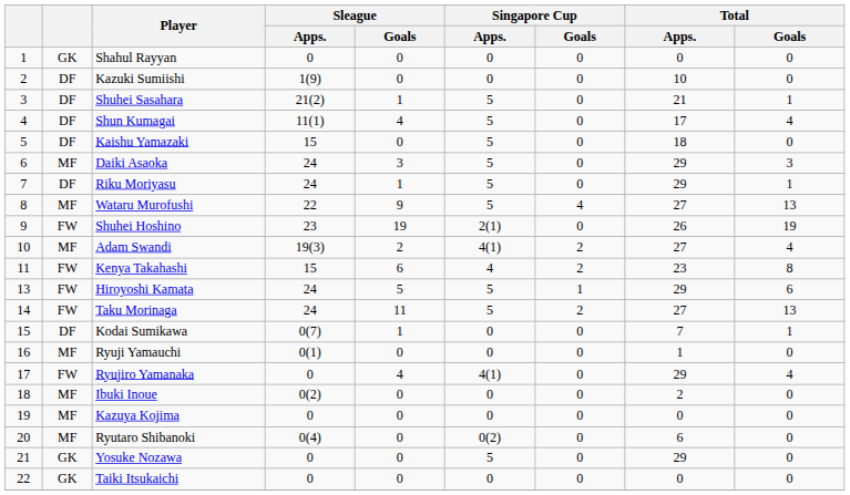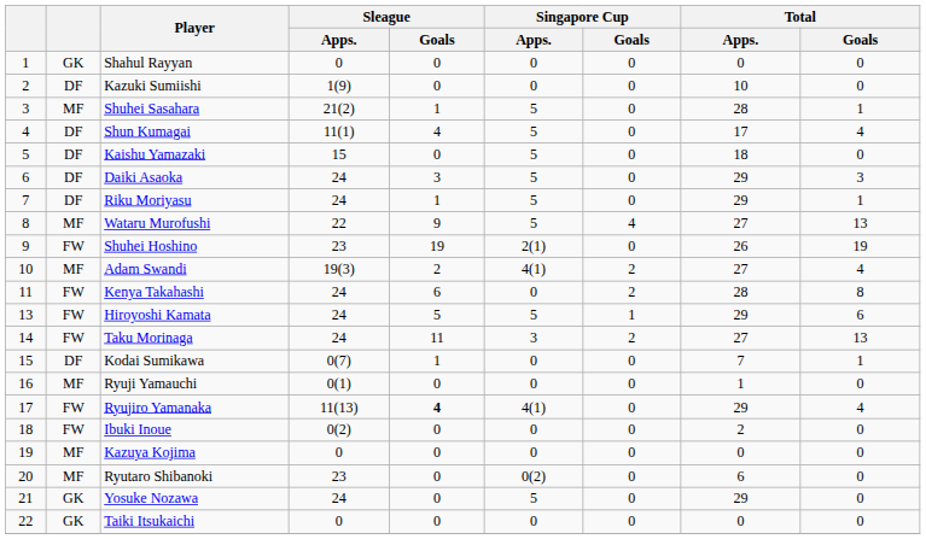Shuhei Sasahara | column 2: DF -> MF
Shuhei Sasahara | Total / Apps.: 21 -> 28
Daiki Asaoka | column 2: MF -> DF
Kenya Takahashi | Sleague / Apps.: 15 -> 24
Kenya Takahashi | Singapore Cup / Apps.: 4 -> 0
Kenya Takahashi | Total / Apps.: 23 -> 28
Taku Morinaga | Singapore Cup / Apps.: 5 -> 3
Ryujiro Yamanaka | Sleague / Apps.: 0 -> 11(13)
Ryujiro Yamanaka | Sleague / Goals: normal -> bold
Ibuki Inoue | column 2: MF -> FW
Ryutaro Shibanoki | Sleague / Apps.: 0(4) -> 23
Yosuke Nozawa | Sleague / Apps.: 0 -> 24
